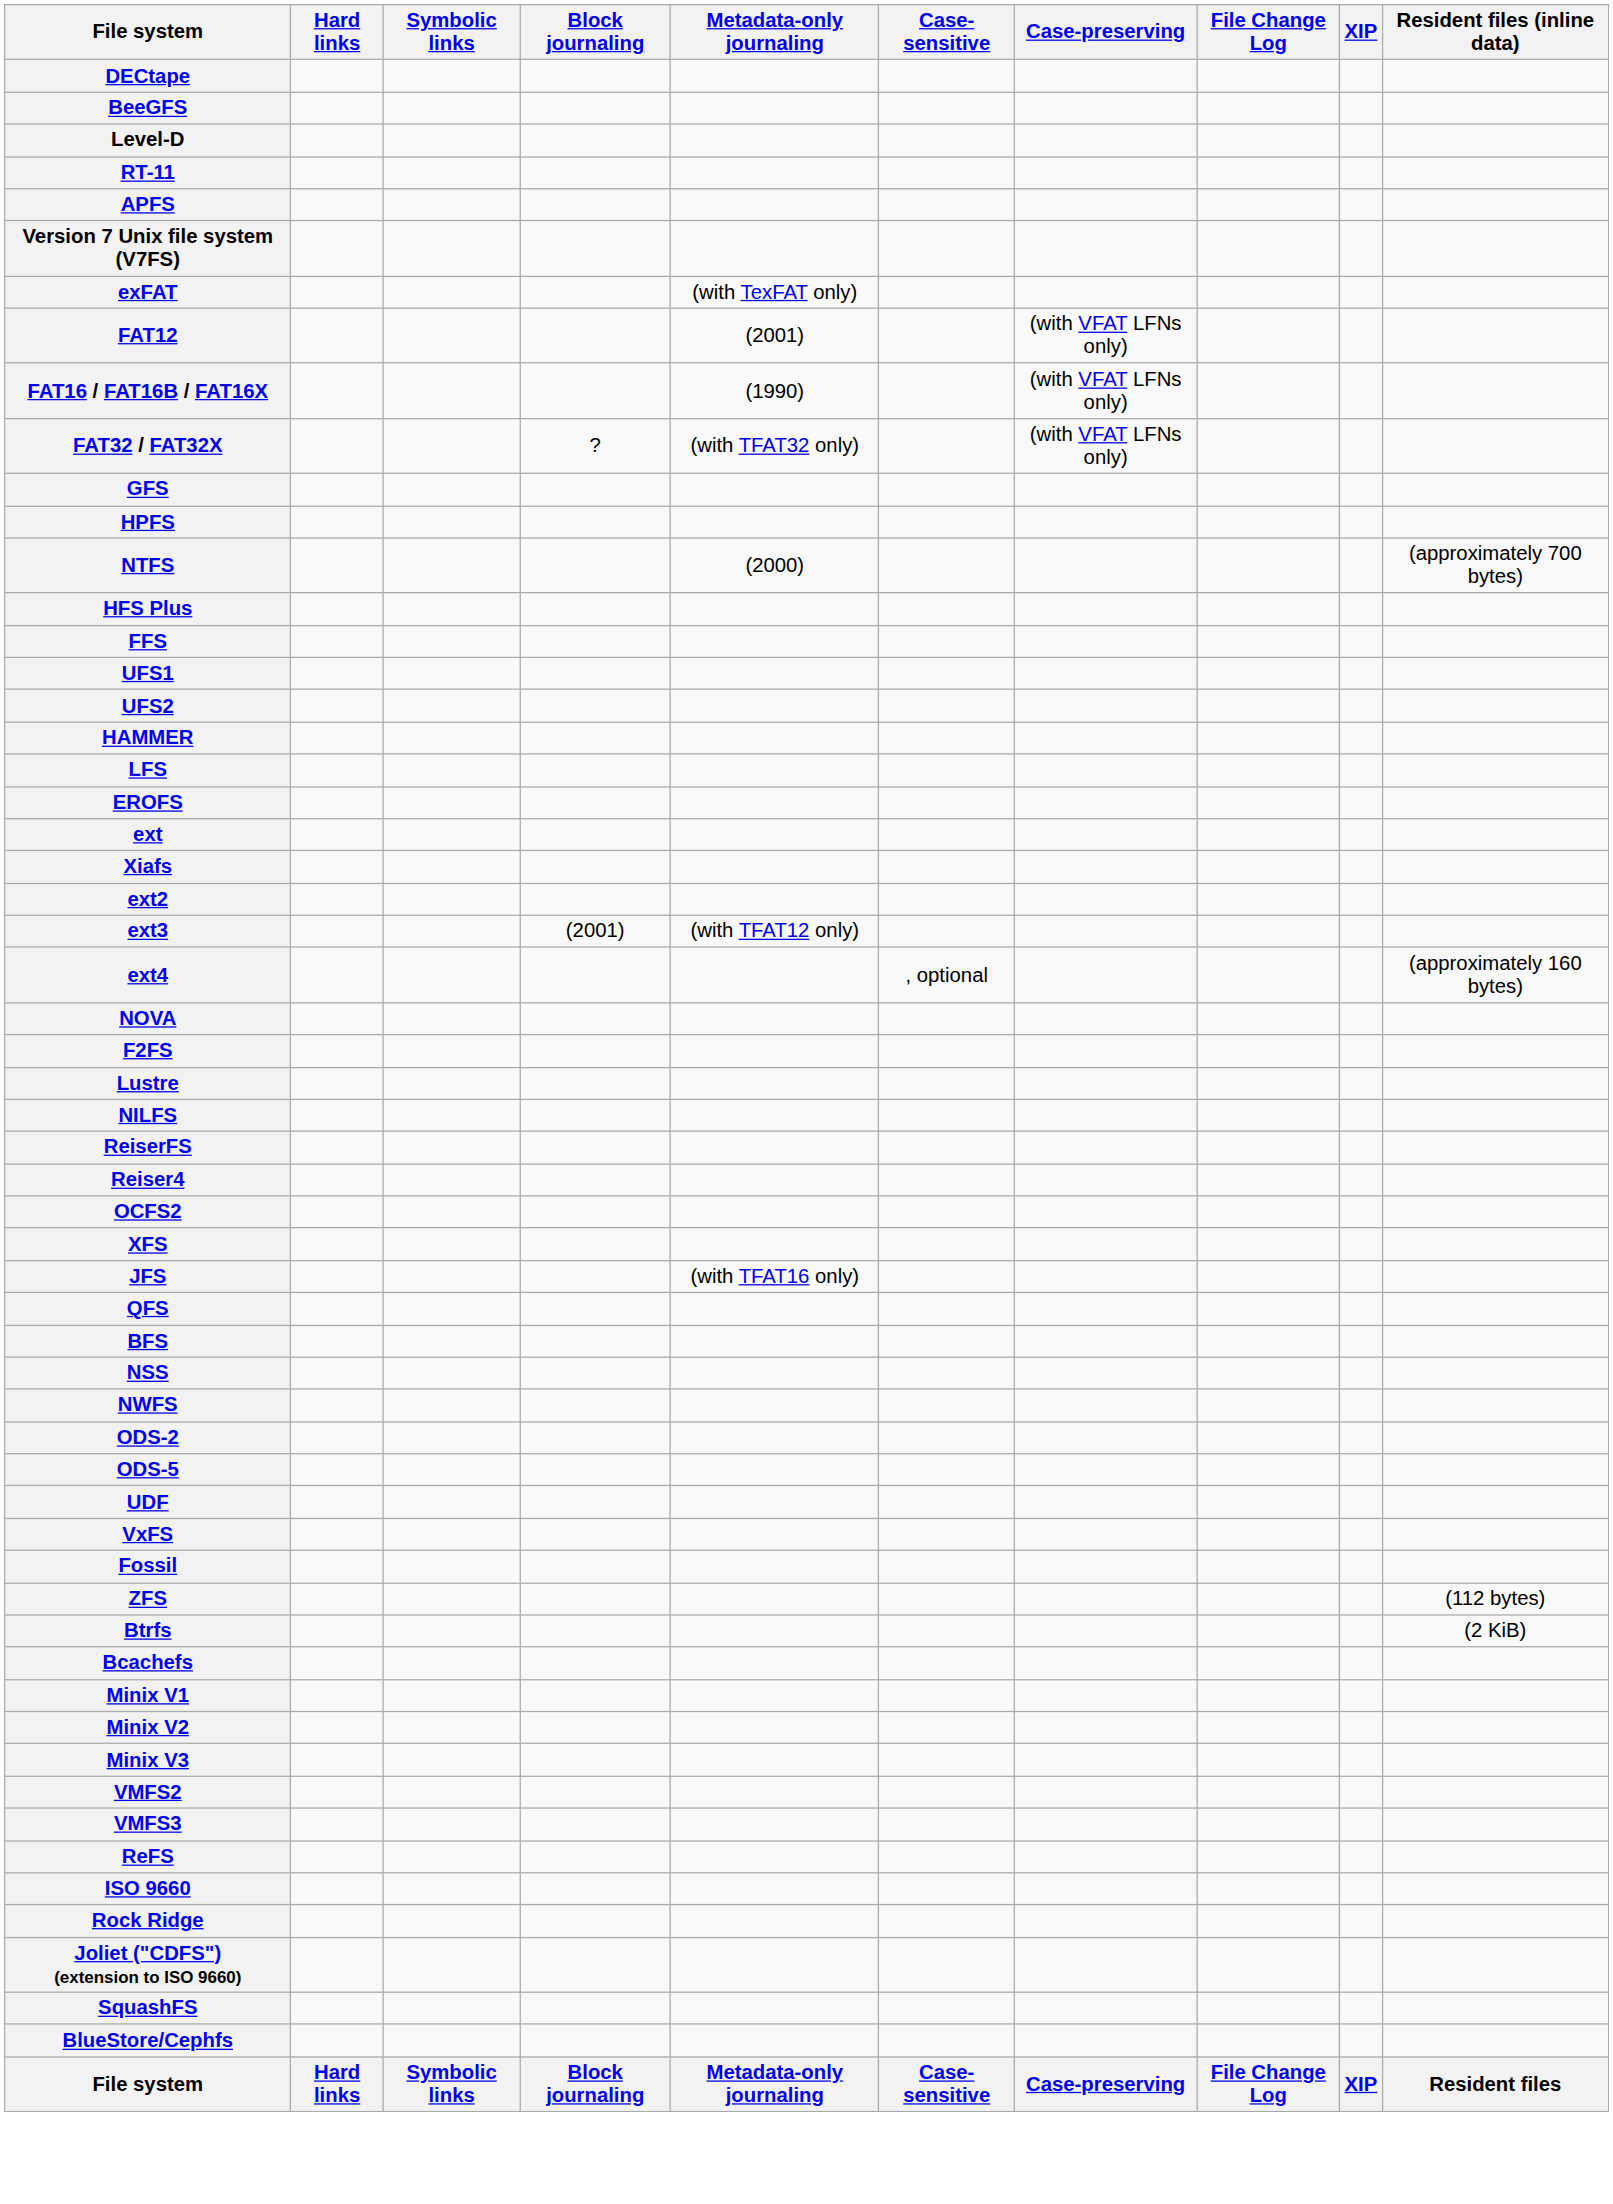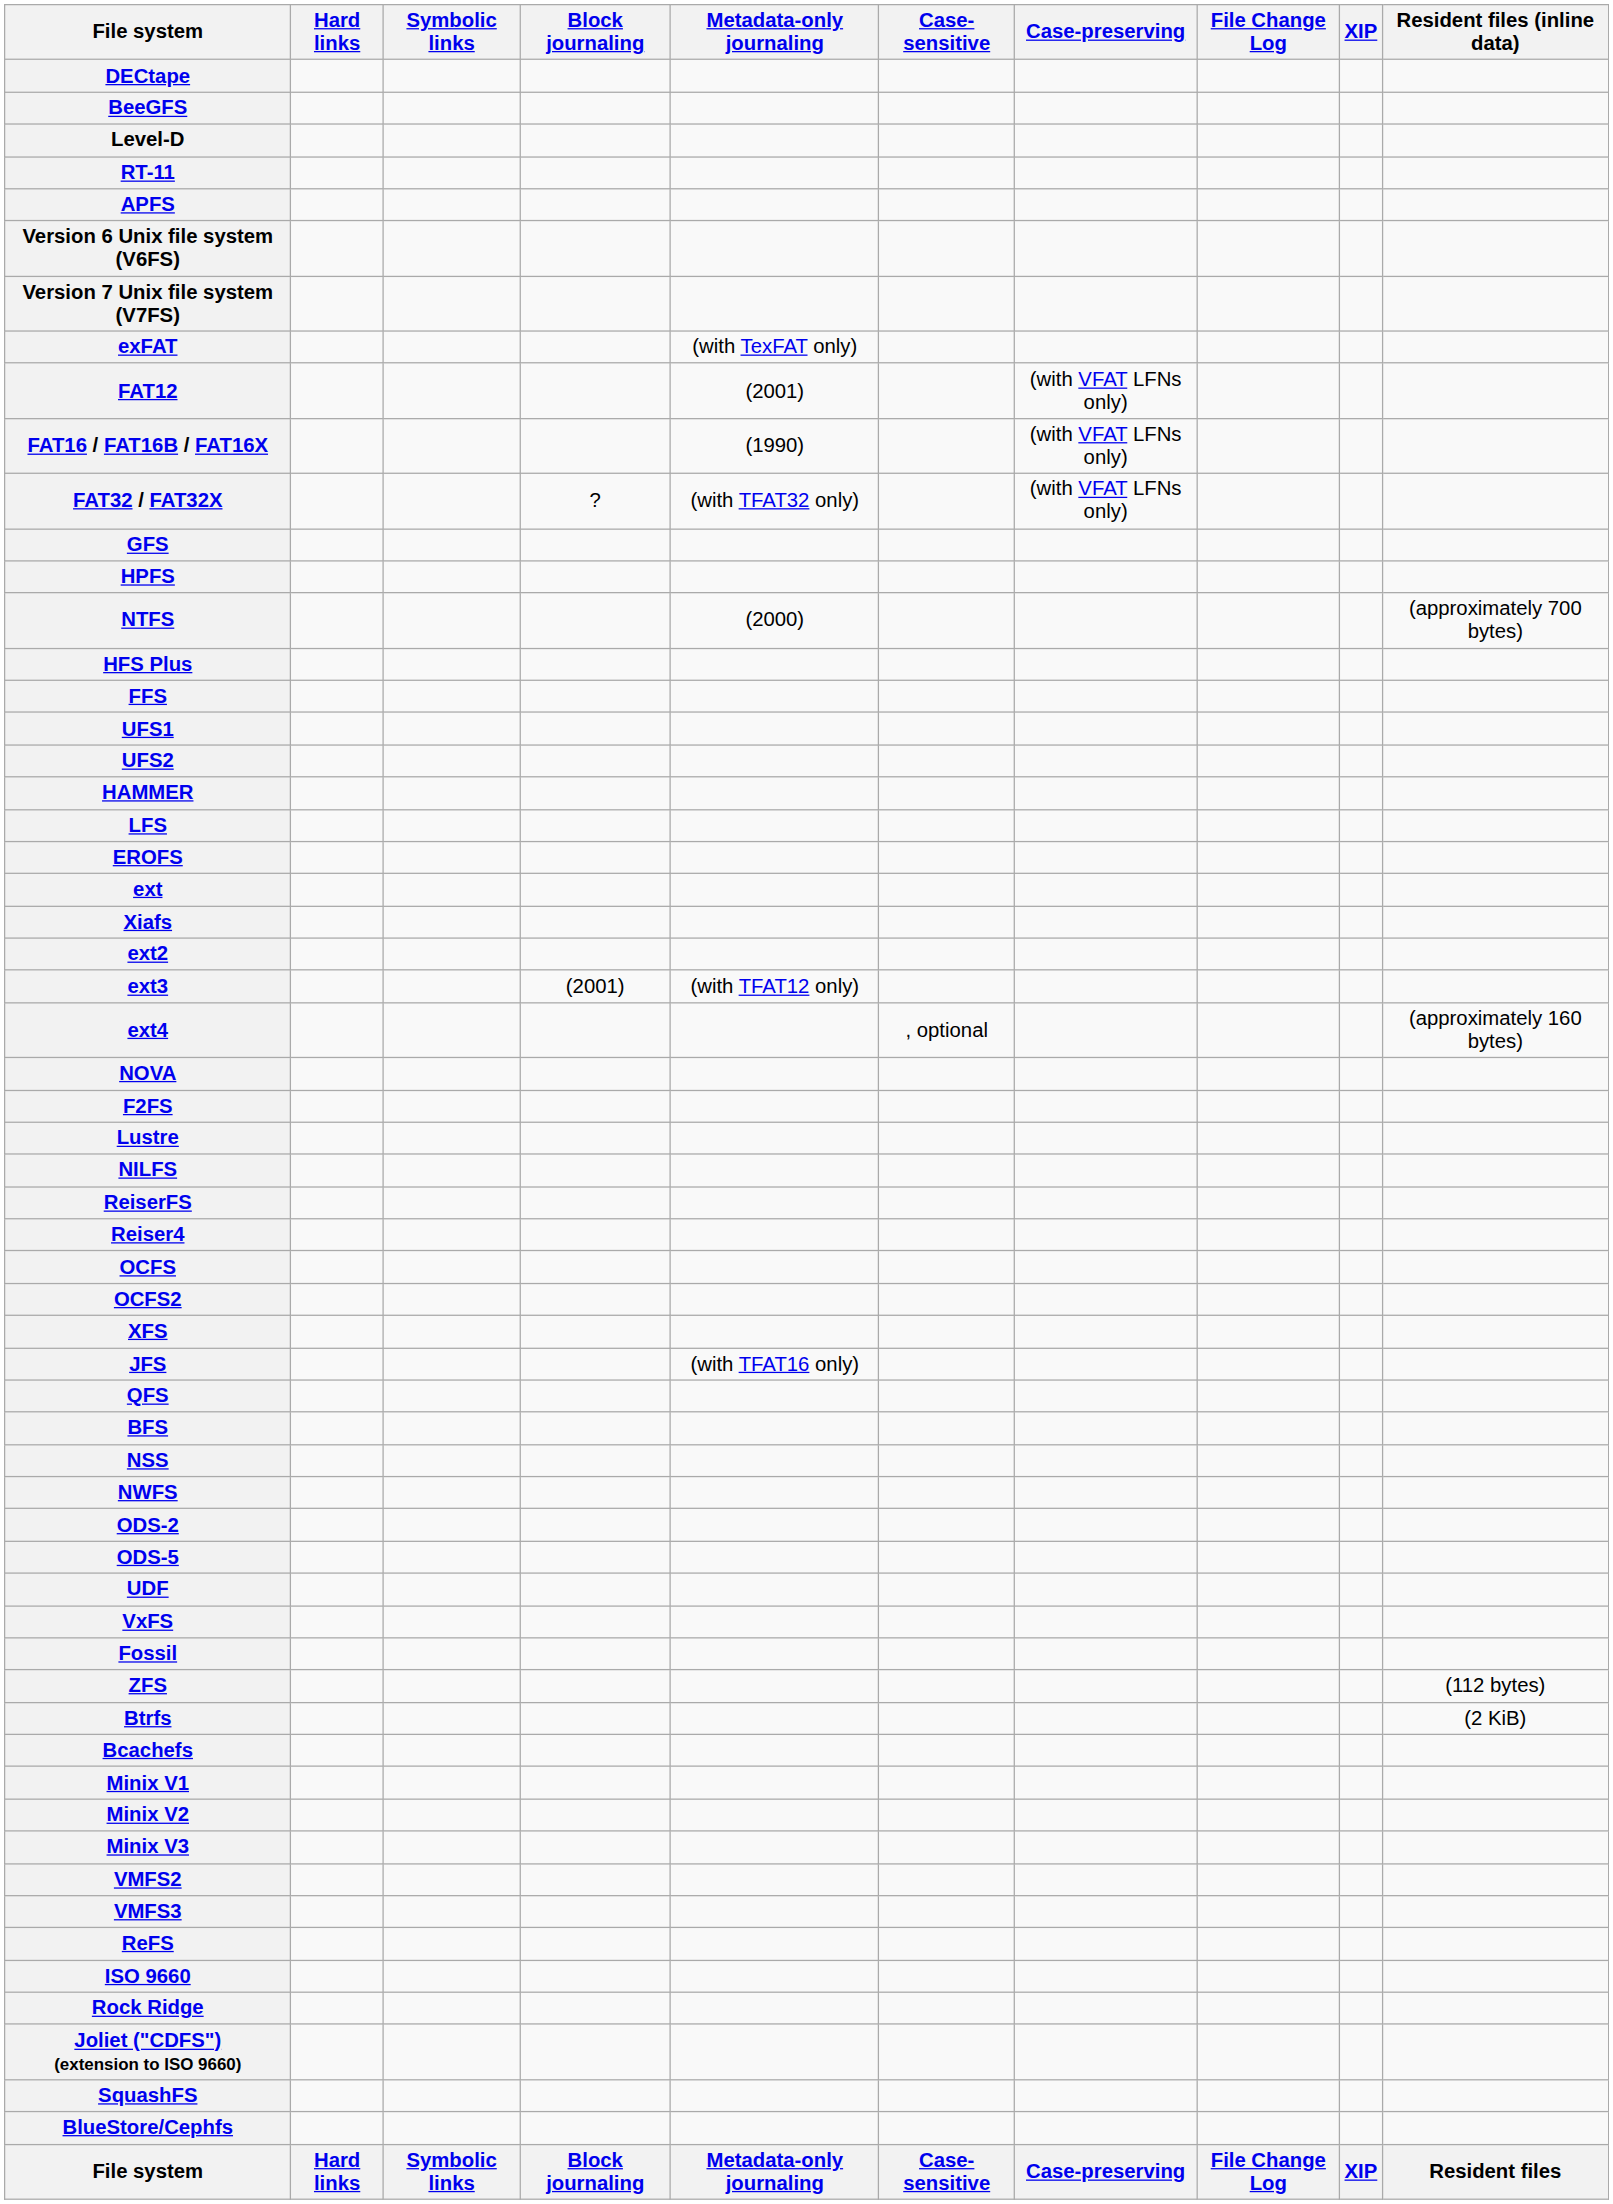+ row: Version 6 Unix file system (V6FS)
+ row: OCFS
